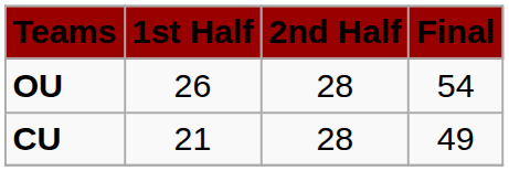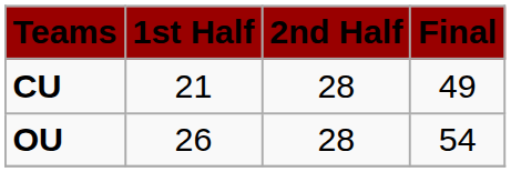rows swapped: CU <-> OU
